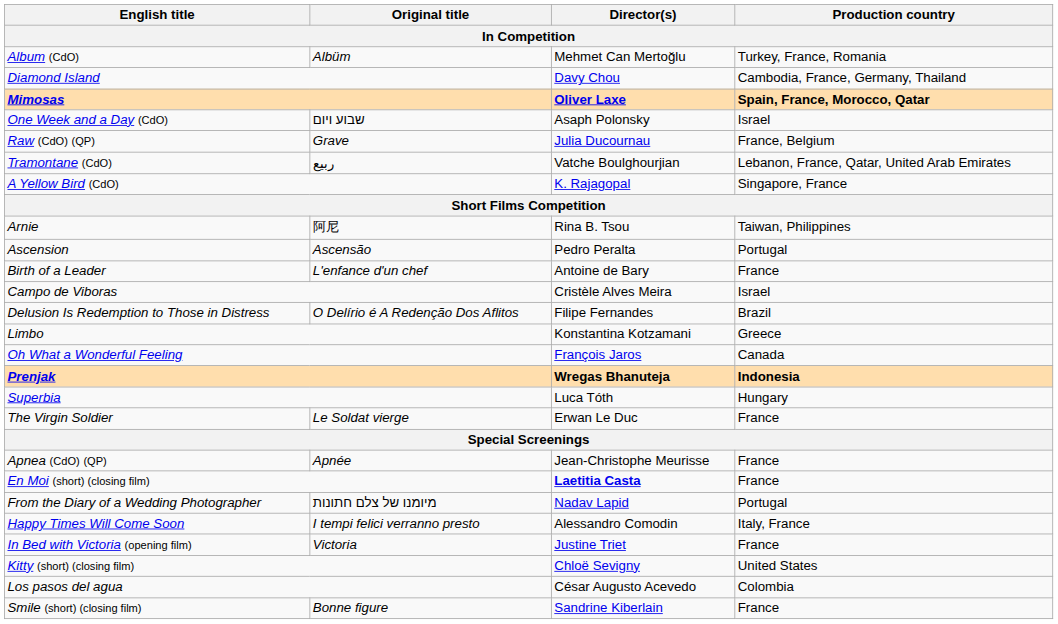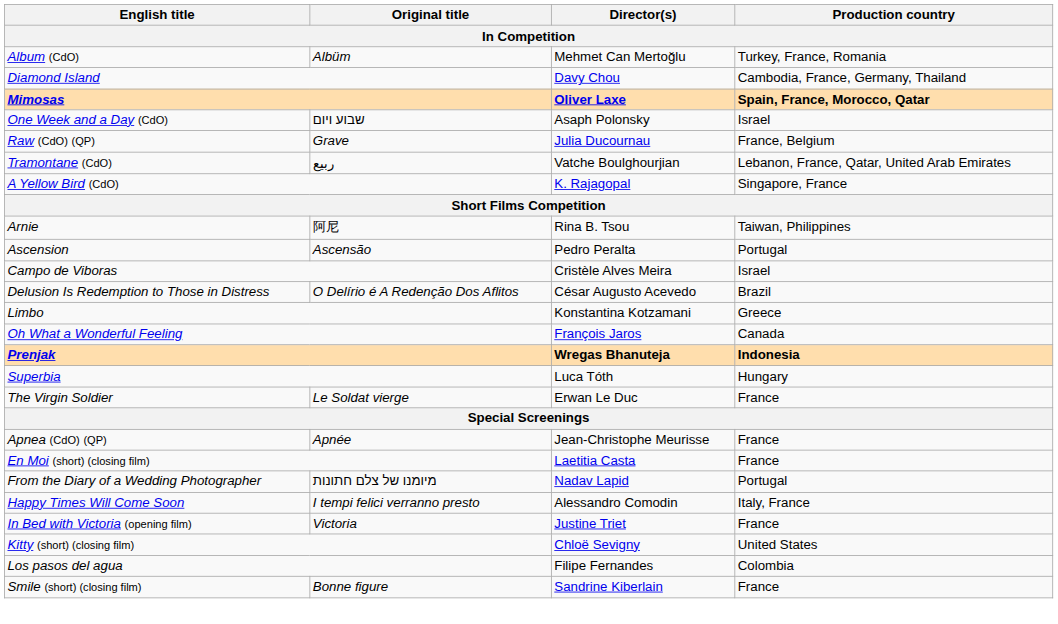- row: Birth of a Leader | L'enfance d'un chef | Antoine de Bary | France
Delusion Is Redemption to Those in Distress | Director(s): Filipe Fernandes -> César Augusto Acevedo
En Moi (short) (closing film) | Director(s): bold -> normal
Los pasos del agua | Director(s): César Augusto Acevedo -> Filipe Fernandes
